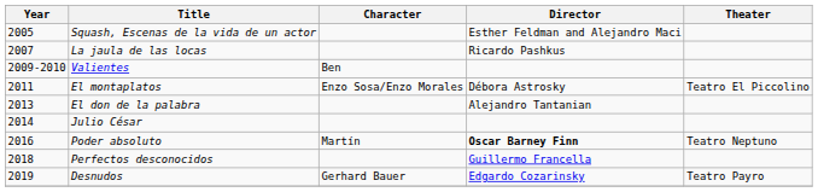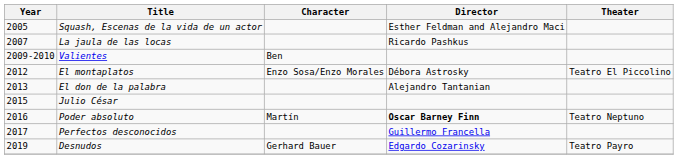El montaplatos | Year: 2011 -> 2012
Julio César | Year: 2014 -> 2015
Perfectos desconocidos | Year: 2018 -> 2017
